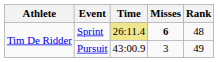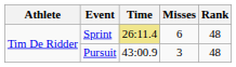Sprint | Misses: bold -> normal
Pursuit | Rank: 49 -> 48
